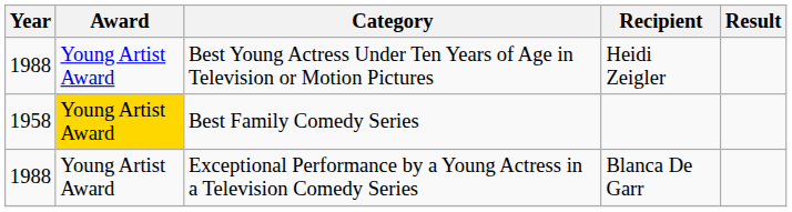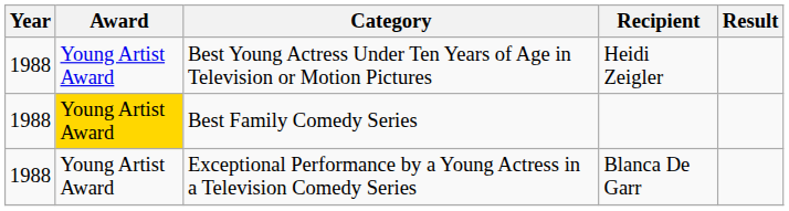Best Family Comedy Series | Year: 1958 -> 1988
